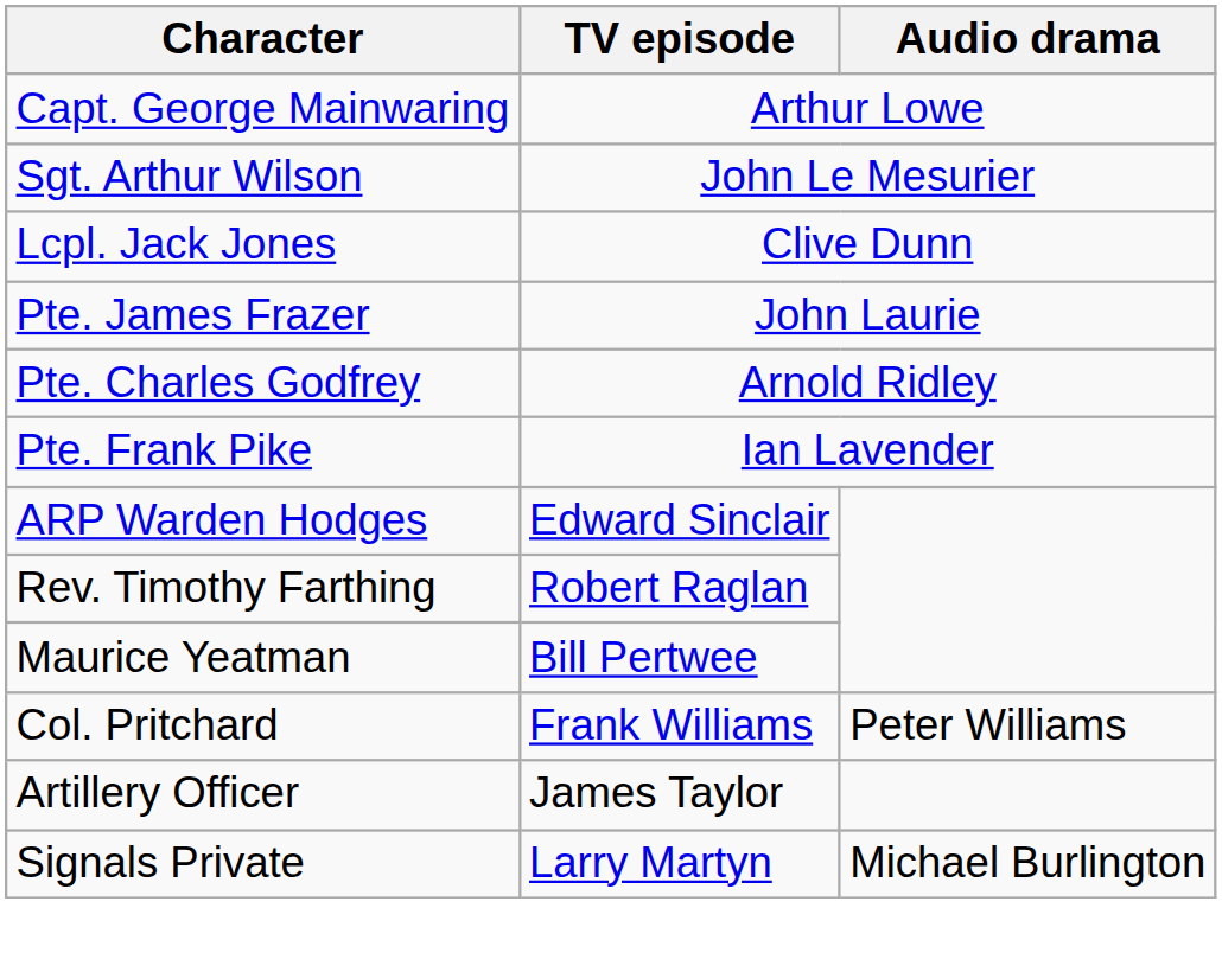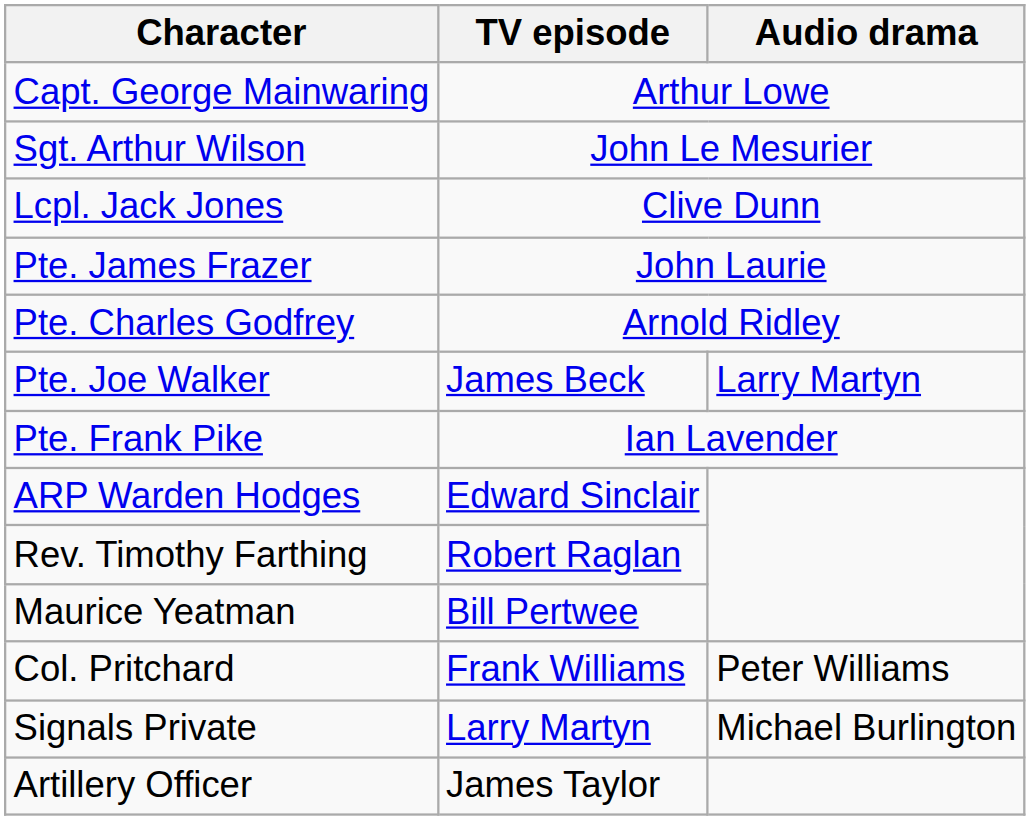+ row: Pte. Joe Walker | James Beck | Larry Martyn
rows swapped: Signals Private <-> Artillery Officer
